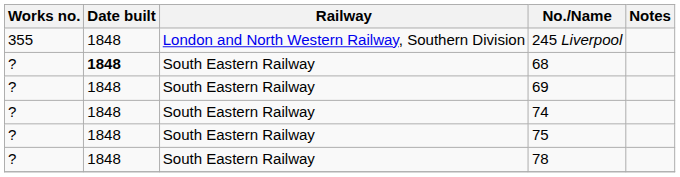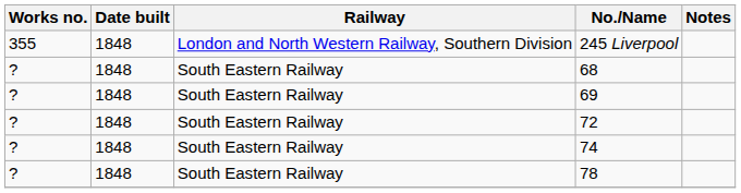68 | Date built: bold -> normal
+ row: ? | 1848 | South Eastern Railway | 72
- row: ? | 1848 | South Eastern Railway | 75
